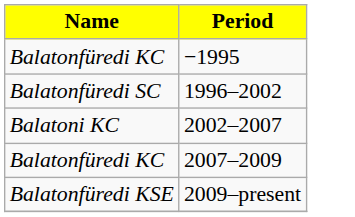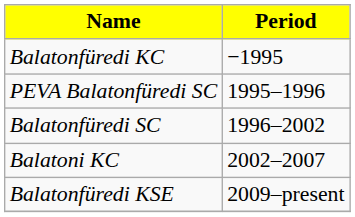+ row: PEVA Balatonfüredi SC | 1995–1996
- row: Balatonfüredi KC | 2007–2009
